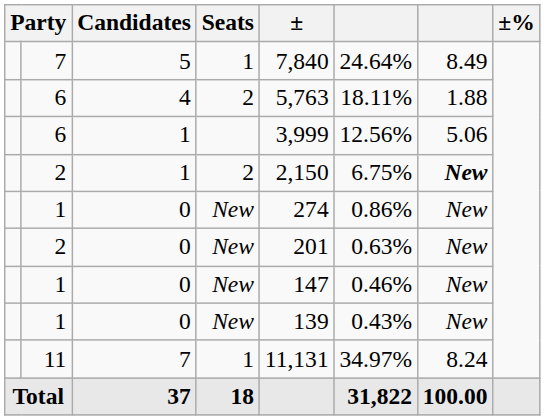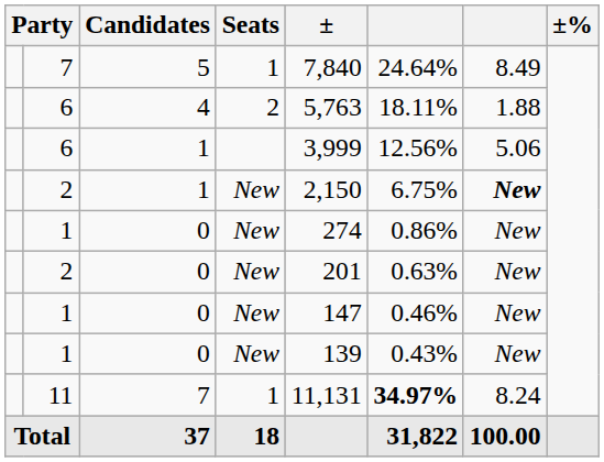2 / 1 | Seats: 2 -> New
11 | column 6: normal -> bold
